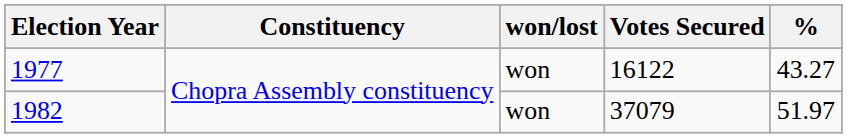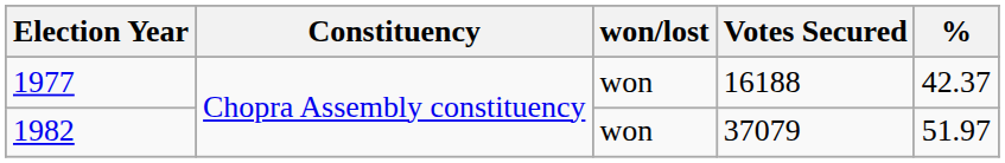1977 | Votes Secured: 16122 -> 16188
1977 | %: 43.27 -> 42.37
